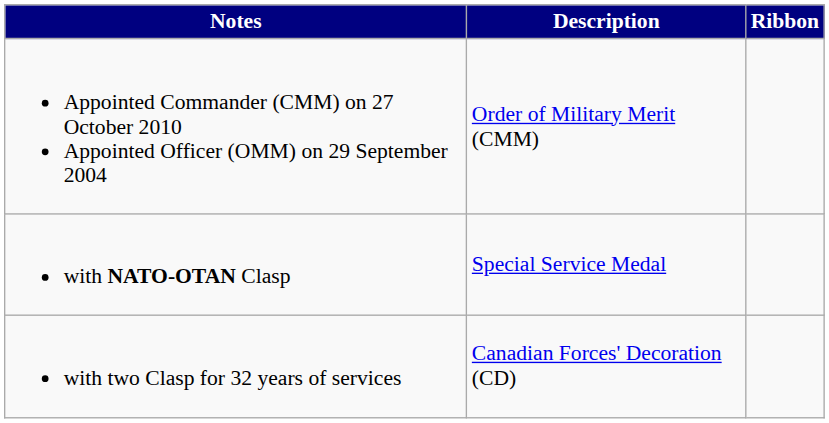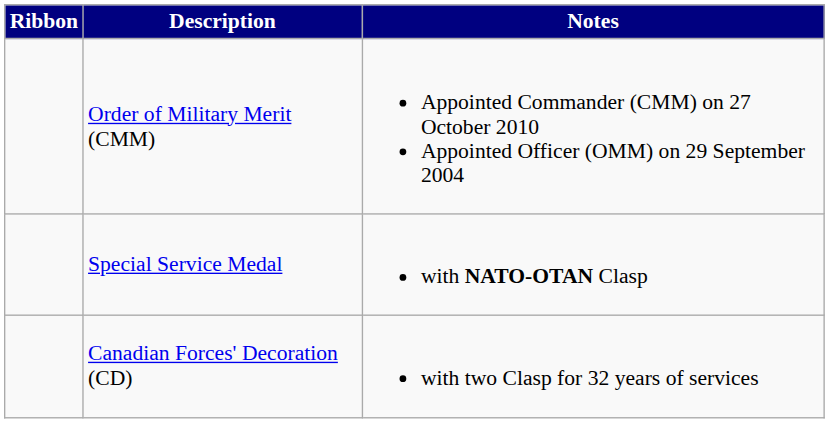columns swapped: Ribbon <-> Notes
